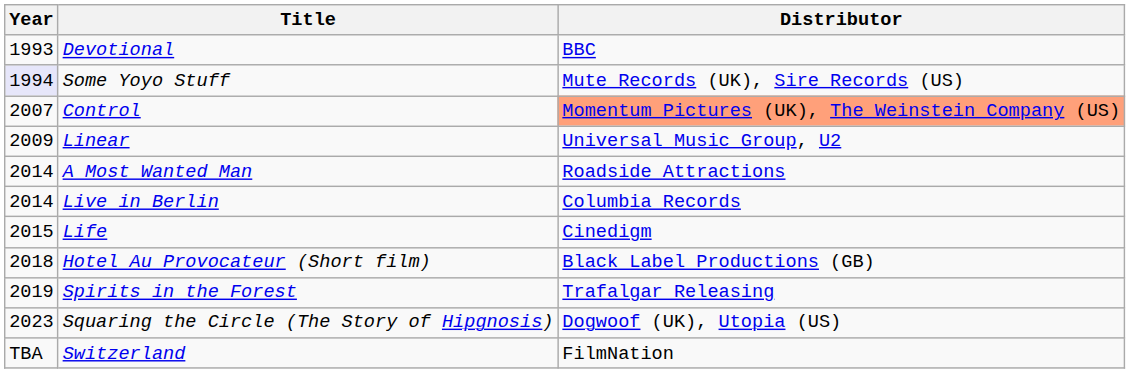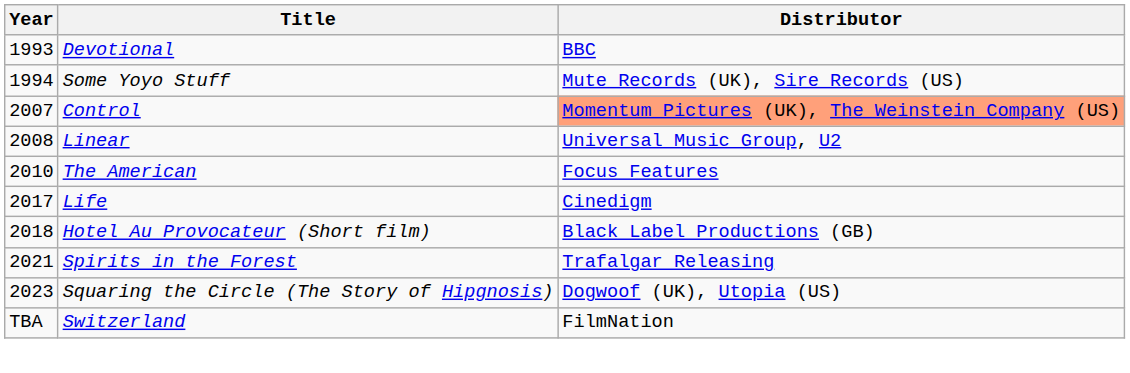Some Yoyo Stuff | Year: lavender background -> no background
Linear | Year: 2009 -> 2008
+ row: 2010 | The American | Focus Features
- row: 2014 | A Most Wanted Man | Roadside Attractions
- row: 2014 | Live in Berlin | Columbia Records
Life | Year: 2015 -> 2017
Spirits in the Forest | Year: 2019 -> 2021
